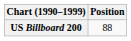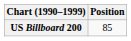US Billboard 200 | Position: 88 -> 85
